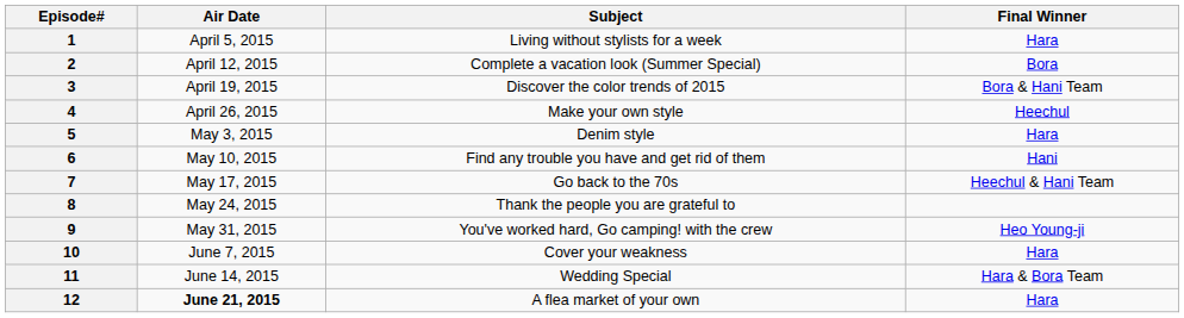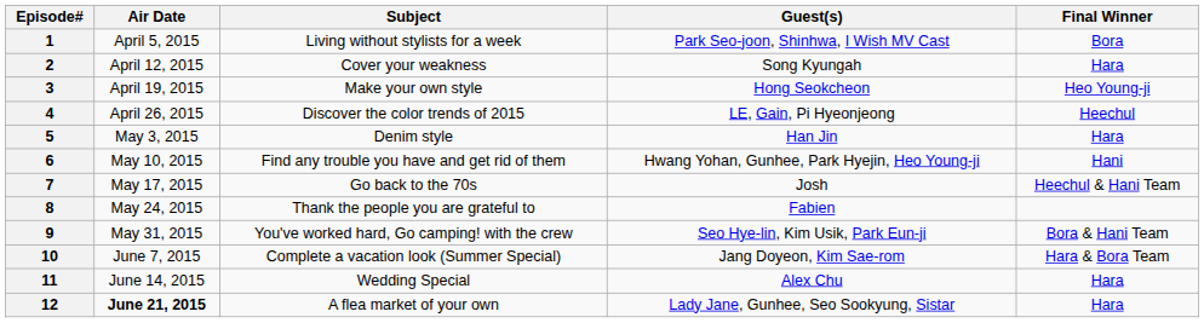+ column: Guest(s) | Park Seo-joon, Shinhwa, I Wish MV Cast | Song Kyungah | Hong Seokcheon | LE, Gain, Pi Hyeonjeong | Han Jin | Hwang Yohan, Gunhee, Park Hyejin, Heo Young-ji | Josh | Fabien | Seo Hye-lin, Kim Usik, Park Eun-ji | Jang Doyeon, Kim Sae-rom | Alex Chu | Lady Jane, Gunhee, Seo Sookyung, Sistar
1 | Final Winner: Hara -> Bora
2 | Subject: Complete a vacation look (Summer Special) -> Cover your weakness
2 | Final Winner: Bora -> Hara
3 | Subject: Discover the color trends of 2015 -> Make your own style
3 | Final Winner: Bora & Hani Team -> Heo Young-ji
4 | Subject: Make your own style -> Discover the color trends of 2015
9 | Final Winner: Heo Young-ji -> Bora & Hani Team
10 | Subject: Cover your weakness -> Complete a vacation look (Summer Special)
10 | Final Winner: Hara -> Hara & Bora Team
11 | Final Winner: Hara & Bora Team -> Hara
